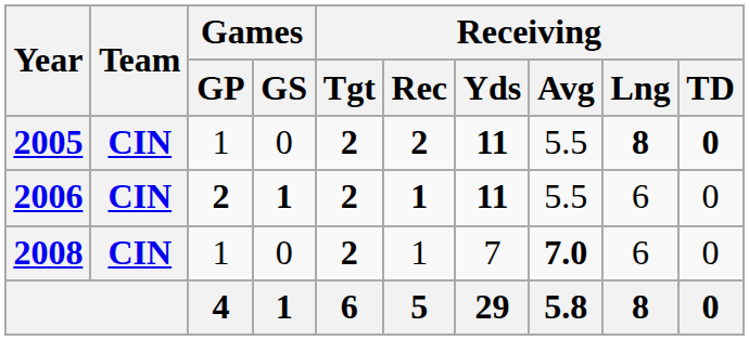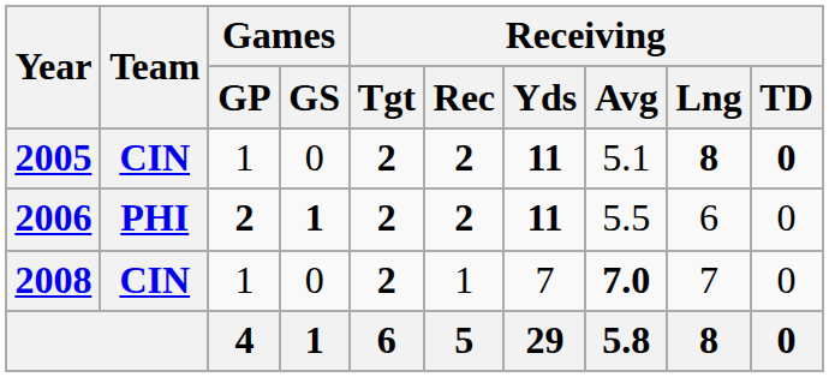2005 | Receiving / Avg: 5.5 -> 5.1
2006 | Team: CIN -> PHI
2006 | Receiving / Rec: 1 -> 2
2008 | Receiving / Lng: 6 -> 7
